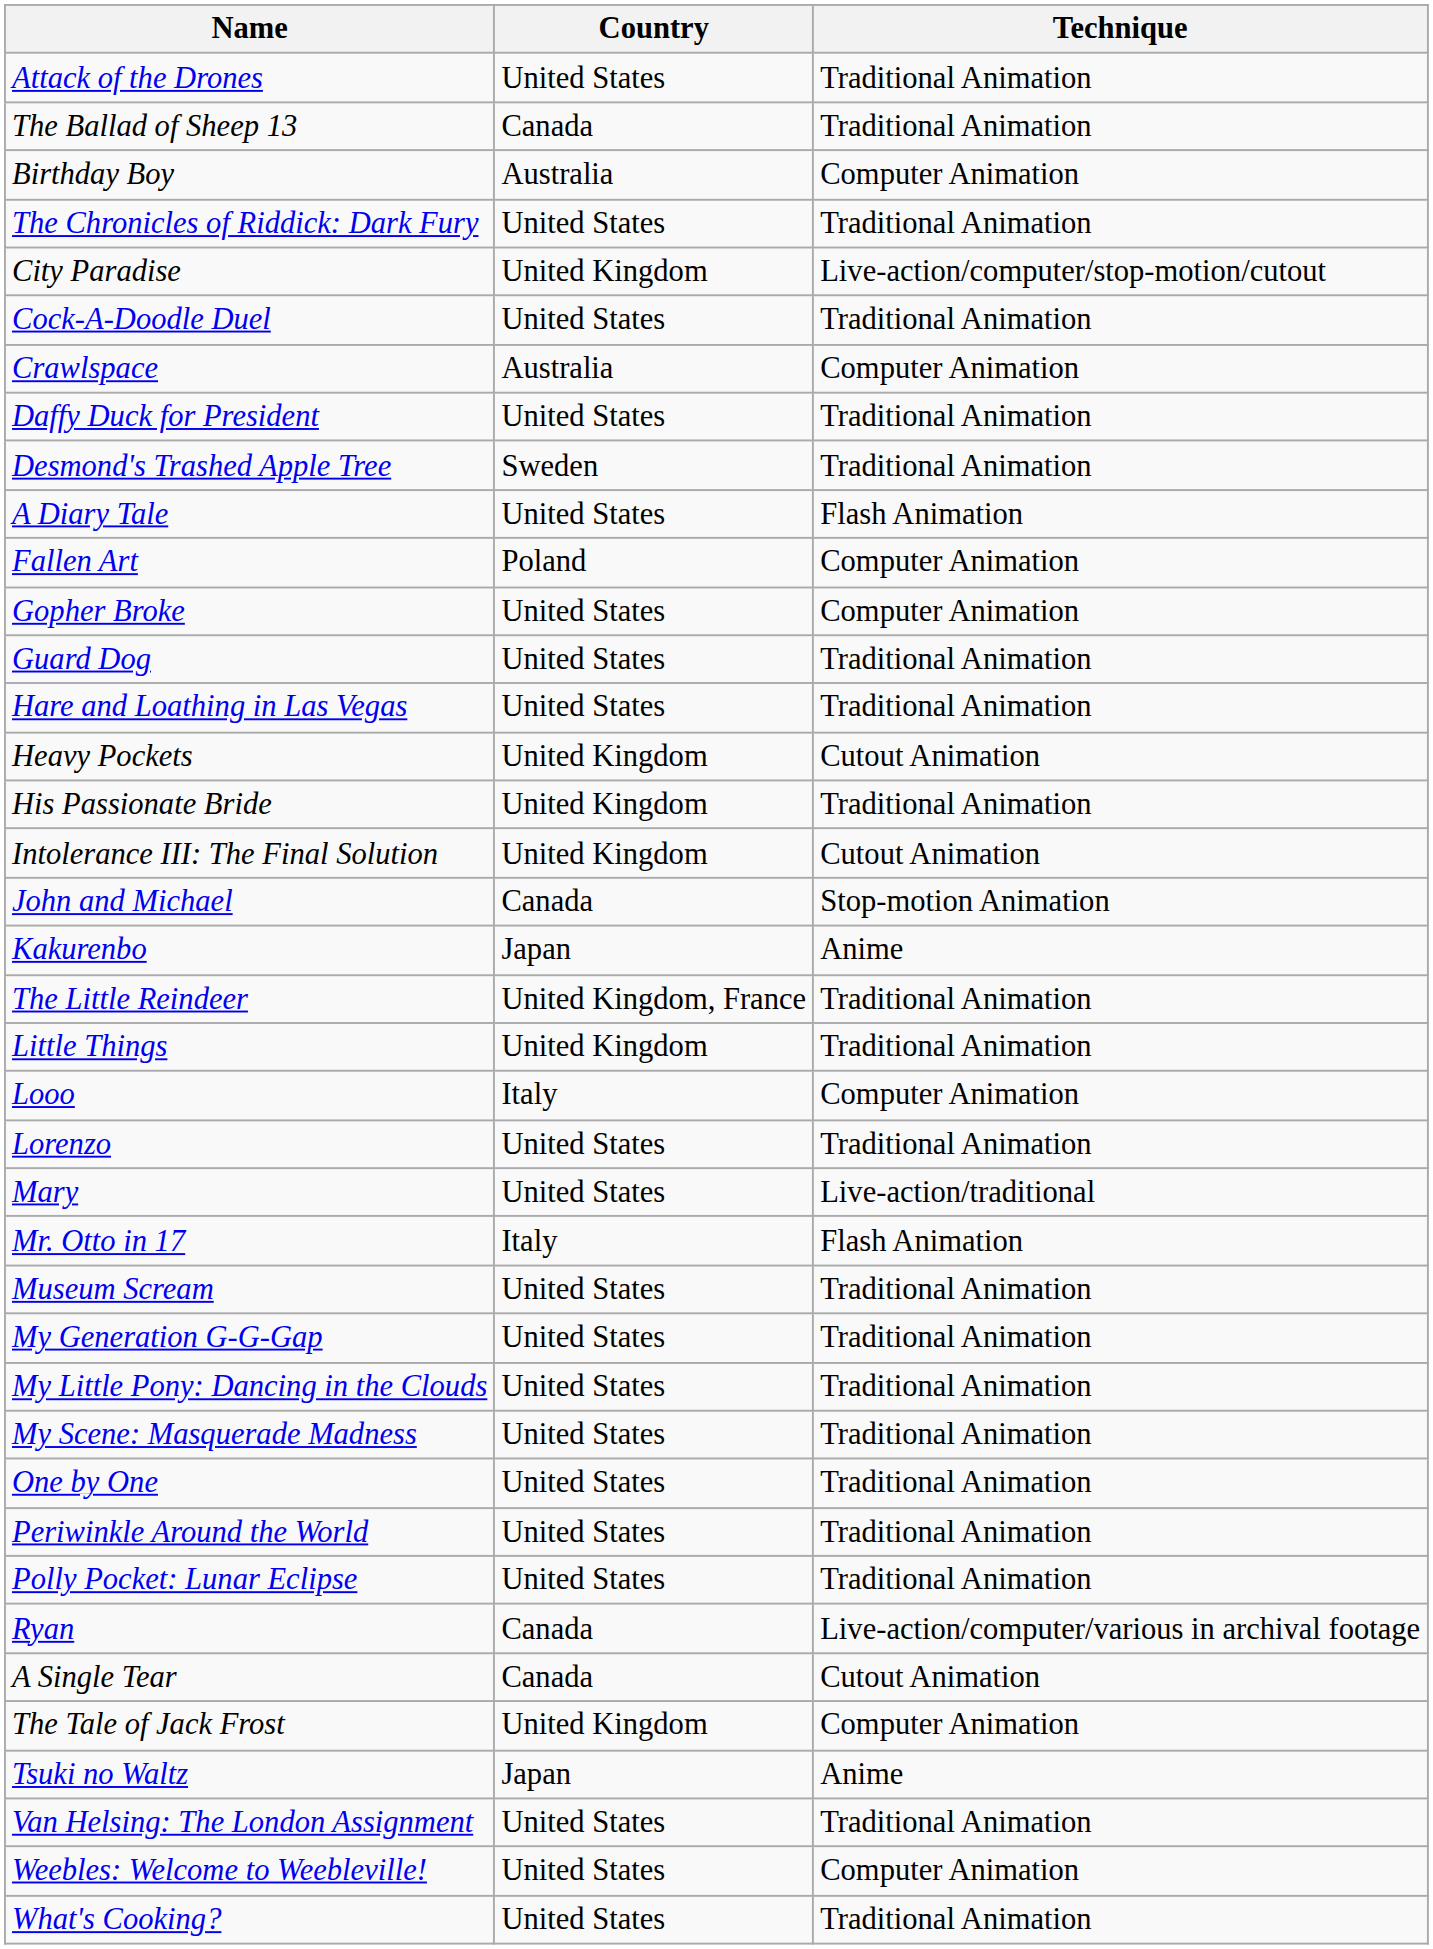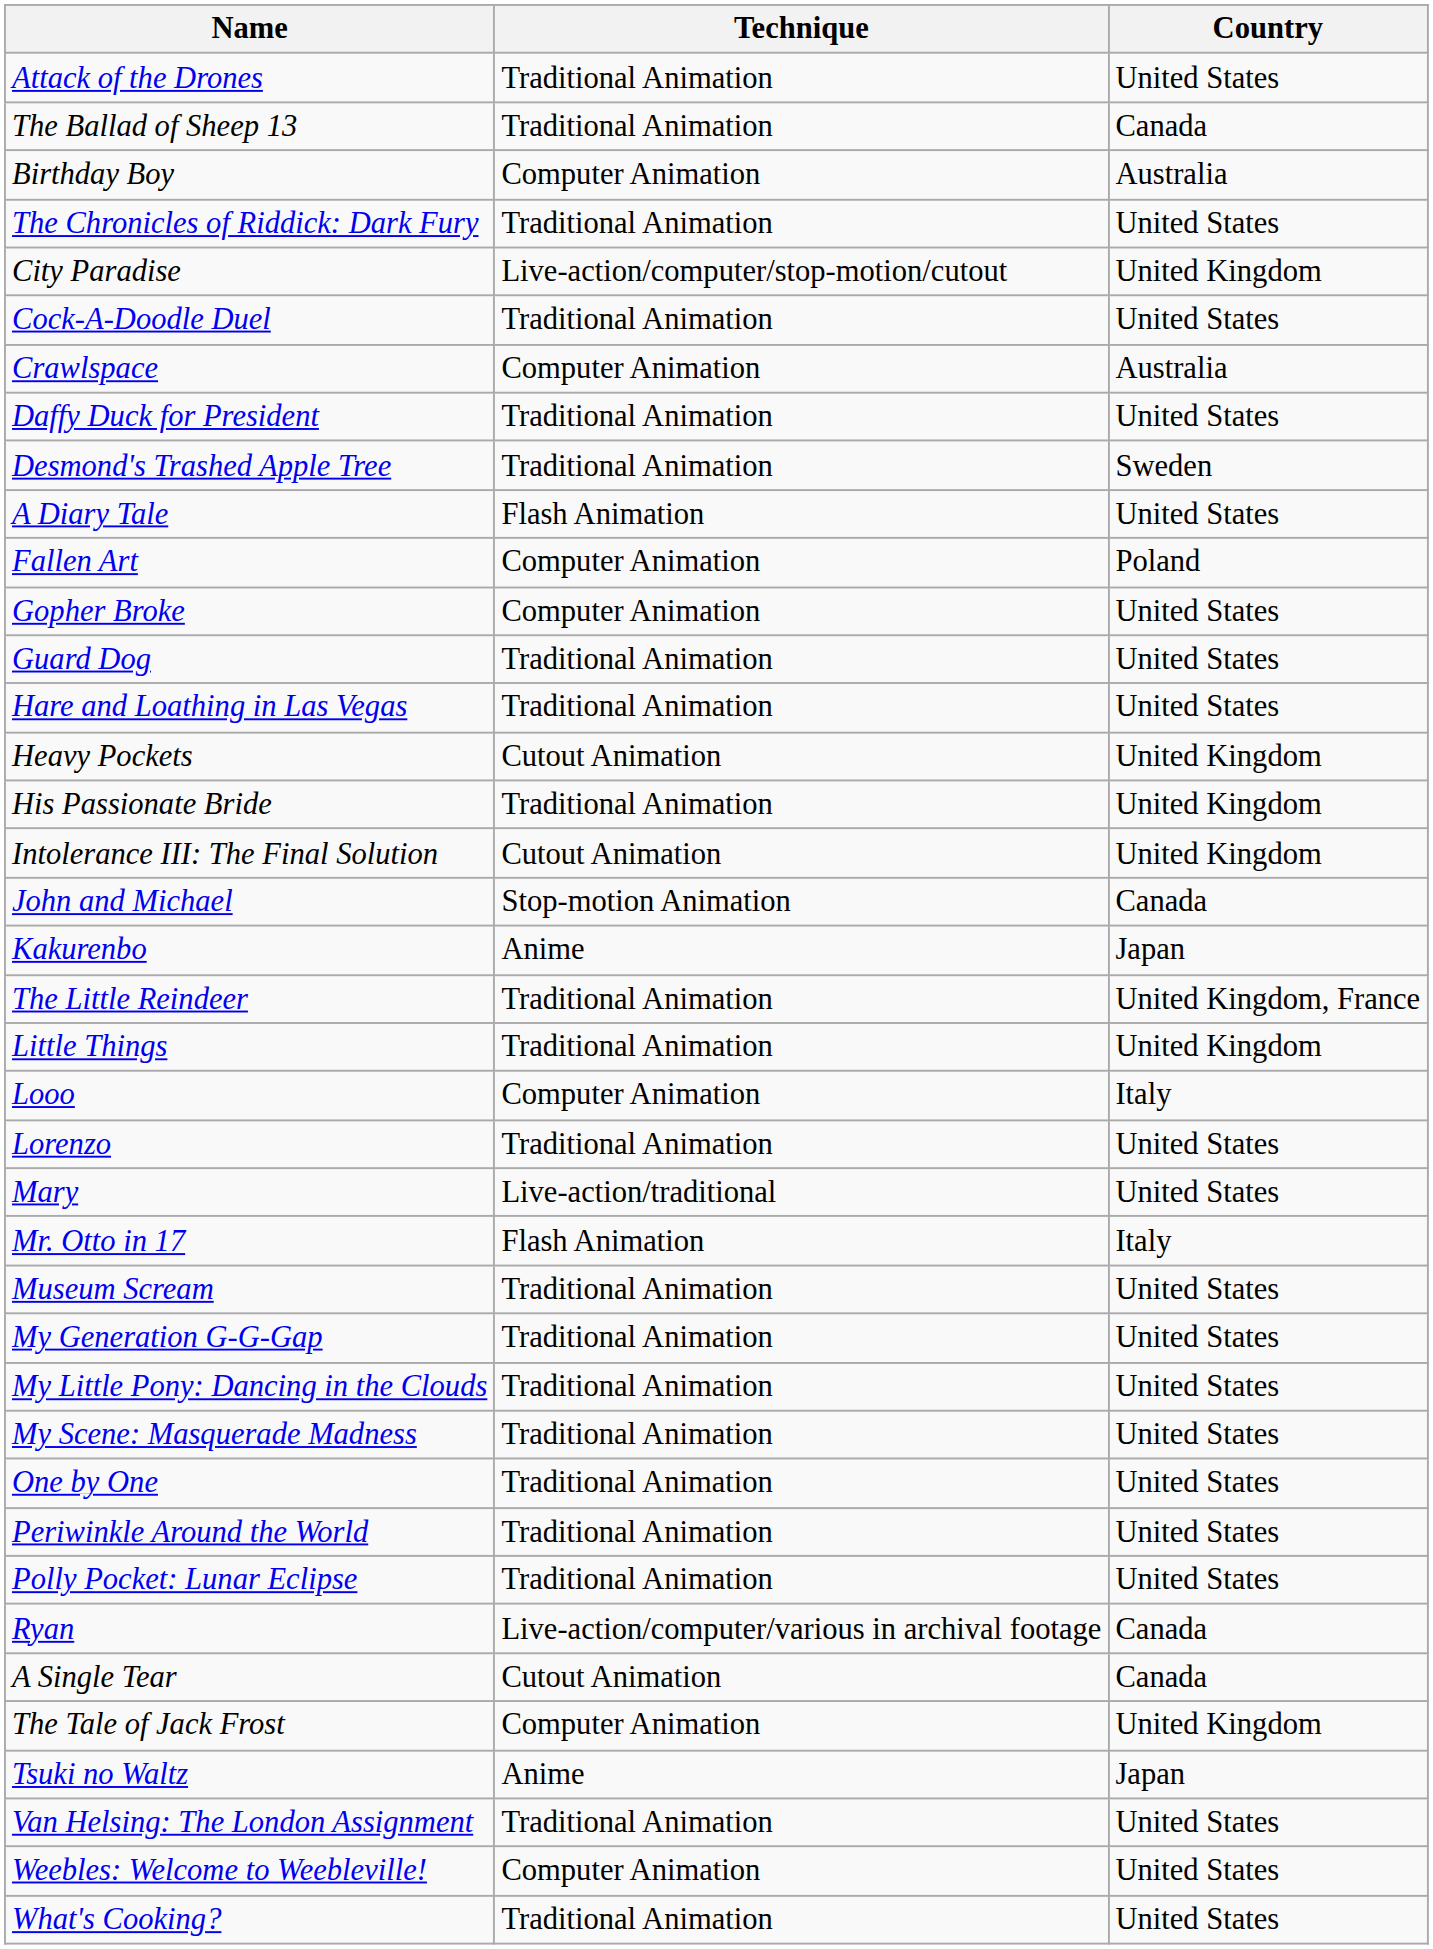columns swapped: Country <-> Technique
